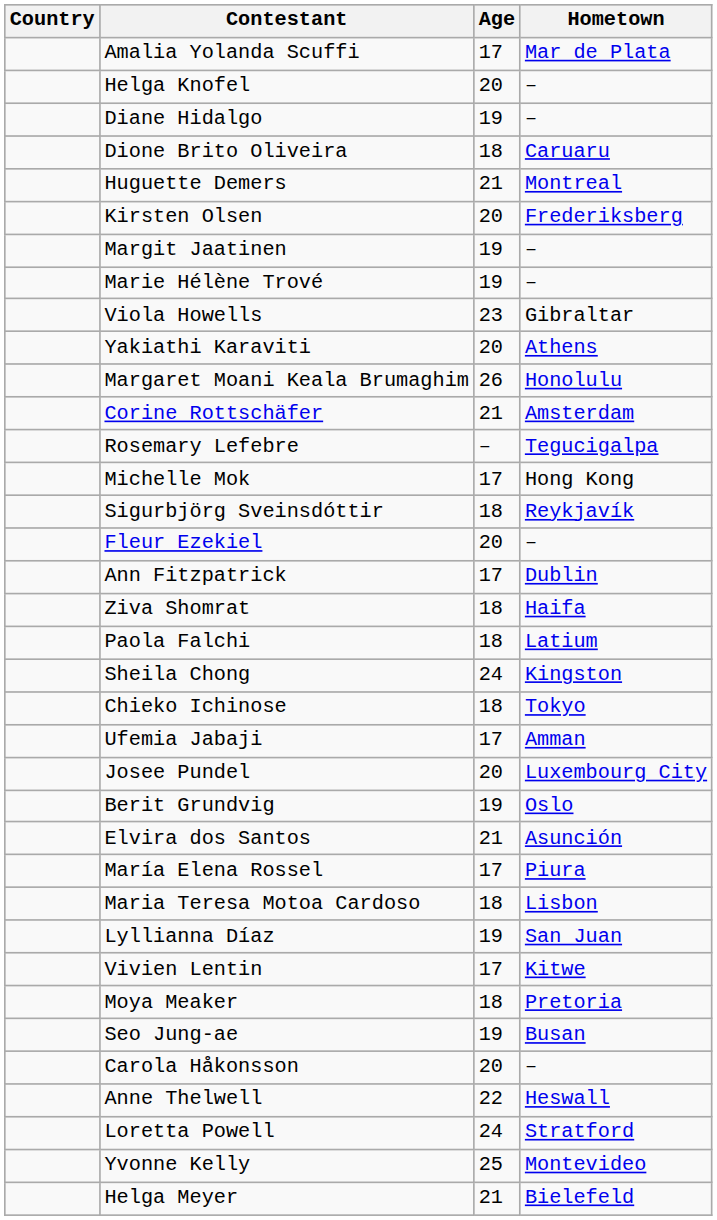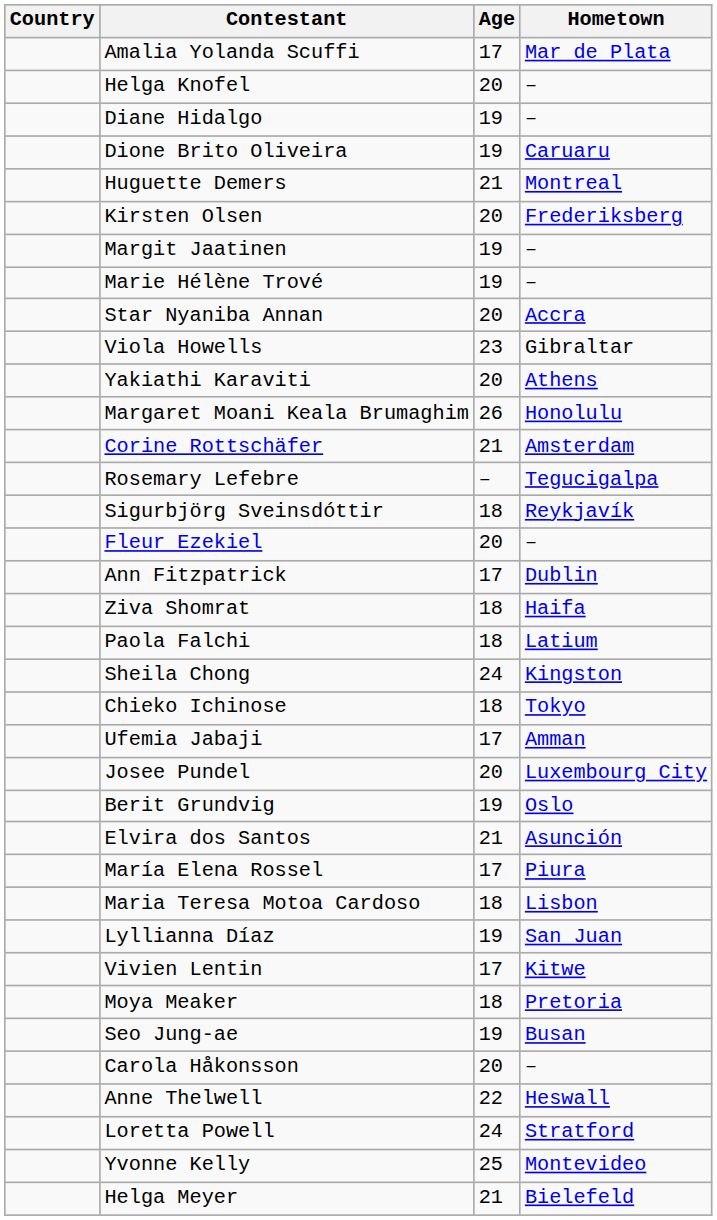Dione Brito Oliveira | Age: 18 -> 19
+ row: Star Nyaniba Annan | 20 | Accra
- row: Michelle Mok | 17 | Hong Kong
